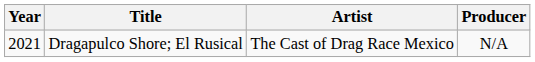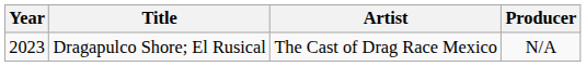Dragapulco Shore; El Rusical | Year: 2021 -> 2023
